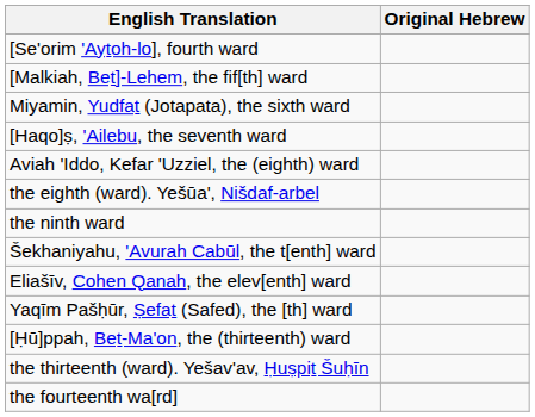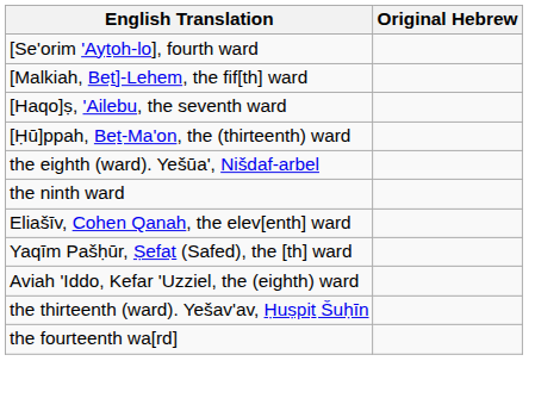- row: Miyamin, Yudfaṯ (Jotapata), the sixth ward
rows swapped: Aviah 'Iddo, Kefar 'Uzziel, the (eighth) ward <-> [Ḥū]ppah, Beṯ-Ma'on, the (thirteenth) ward
- row: Šekhaniyahu, 'Avurah Cabūl, the t[enth] ward
